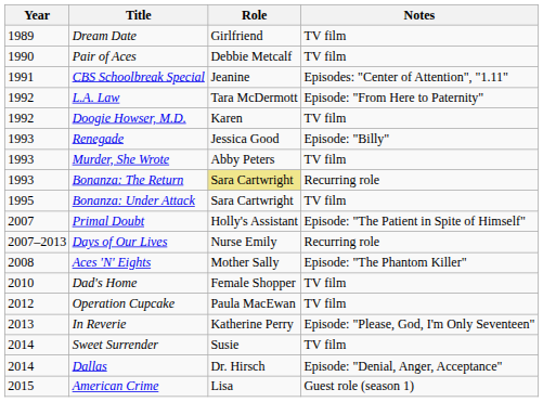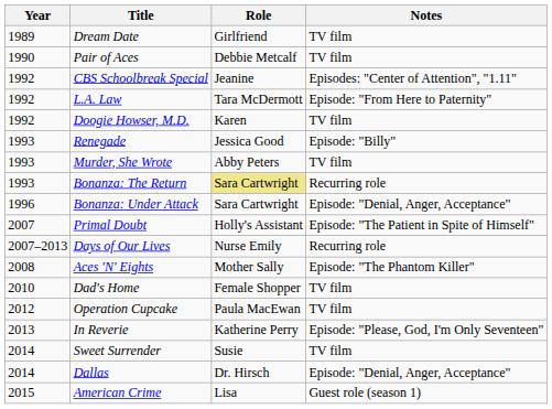CBS Schoolbreak Special | Year: 1991 -> 1992
Bonanza: Under Attack | Year: 1995 -> 1996
Bonanza: Under Attack | Notes: TV film -> Episode: "Denial, Anger, Acceptance"
